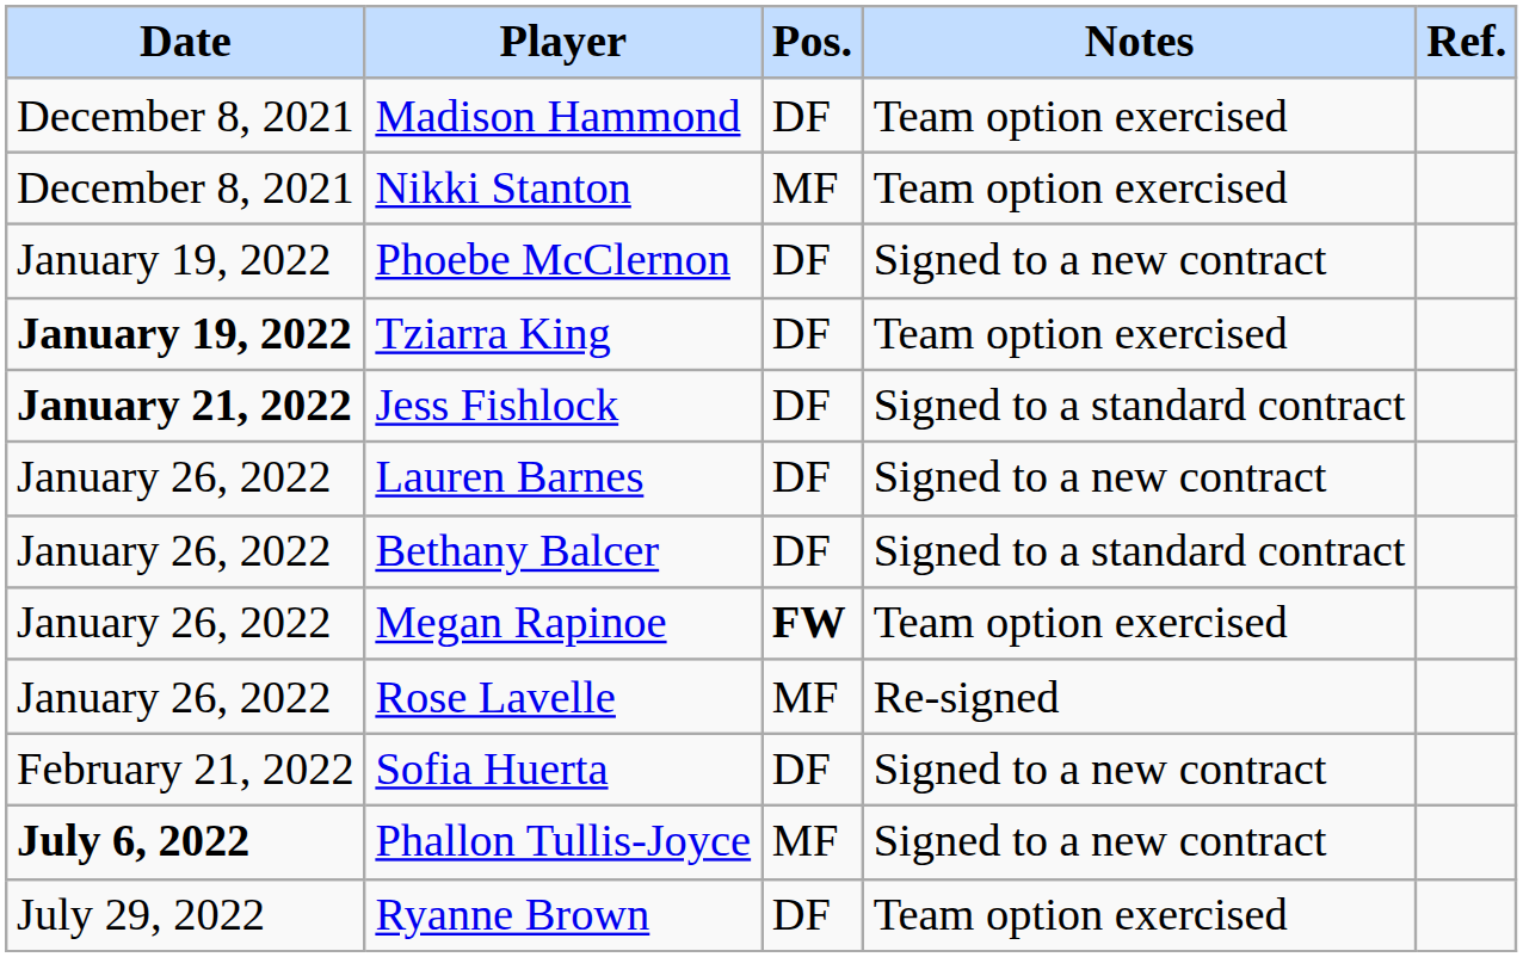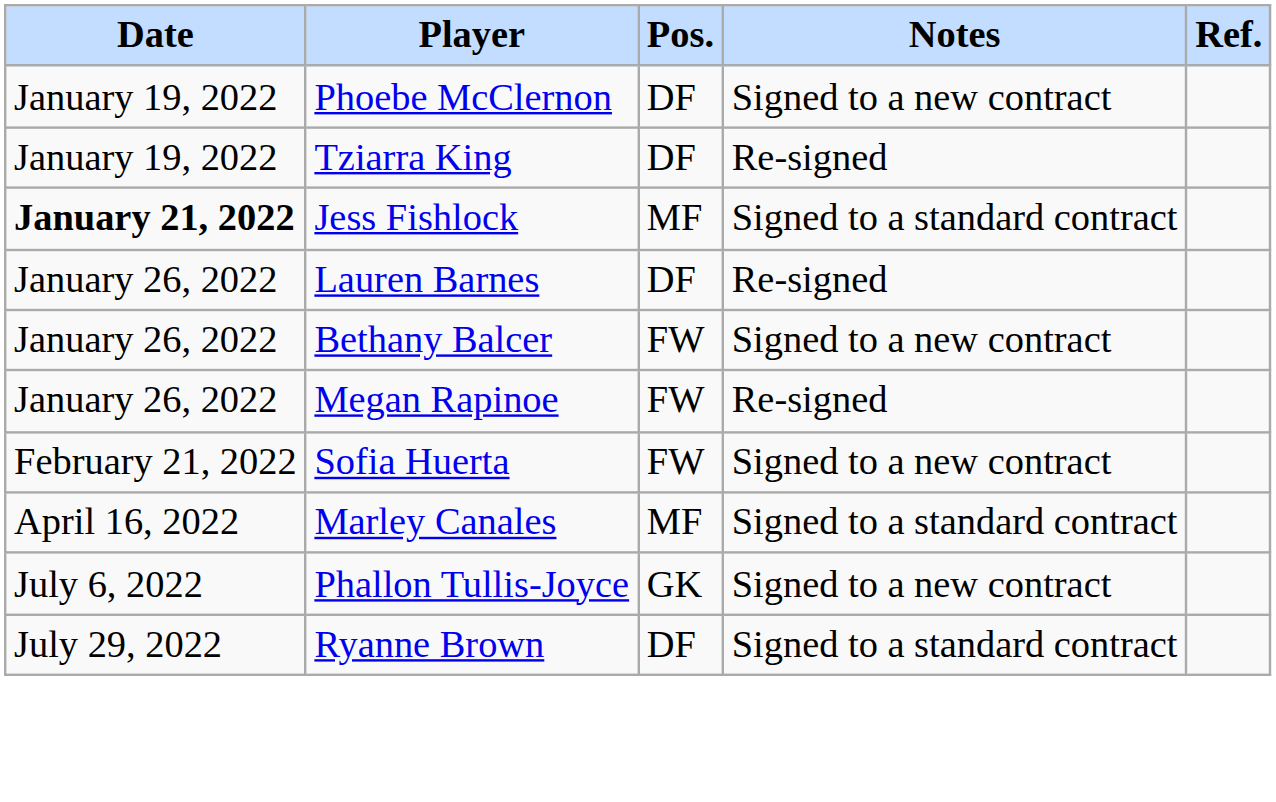- row: December 8, 2021 | Madison Hammond | DF | Team option exercised
- row: December 8, 2021 | Nikki Stanton | MF | Team option exercised
Tziarra King | Date: bold -> normal
Tziarra King | Notes: Team option exercised -> Re-signed
Jess Fishlock | Pos.: DF -> MF
Lauren Barnes | Notes: Signed to a new contract -> Re-signed
Bethany Balcer | Pos.: DF -> FW
Bethany Balcer | Notes: Signed to a standard contract -> Signed to a new contract
Megan Rapinoe | Pos.: bold -> normal
Megan Rapinoe | Notes: Team option exercised -> Re-signed
- row: January 26, 2022 | Rose Lavelle | MF | Re-signed
Sofia Huerta | Pos.: DF -> FW
+ row: April 16, 2022 | Marley Canales | MF | Signed to a standard contract
Phallon Tullis-Joyce | Date: bold -> normal
Phallon Tullis-Joyce | Pos.: MF -> GK
Ryanne Brown | Notes: Team option exercised -> Signed to a standard contract
